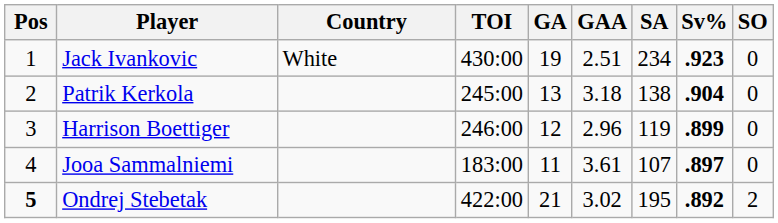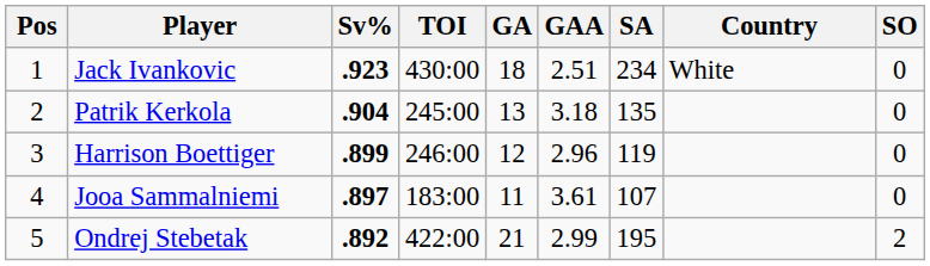columns swapped: Country <-> Sv%
Jack Ivankovic | GA: 19 -> 18
Patrik Kerkola | SA: 138 -> 135
Ondrej Stebetak | Pos: bold -> normal
Ondrej Stebetak | GAA: 3.02 -> 2.99
